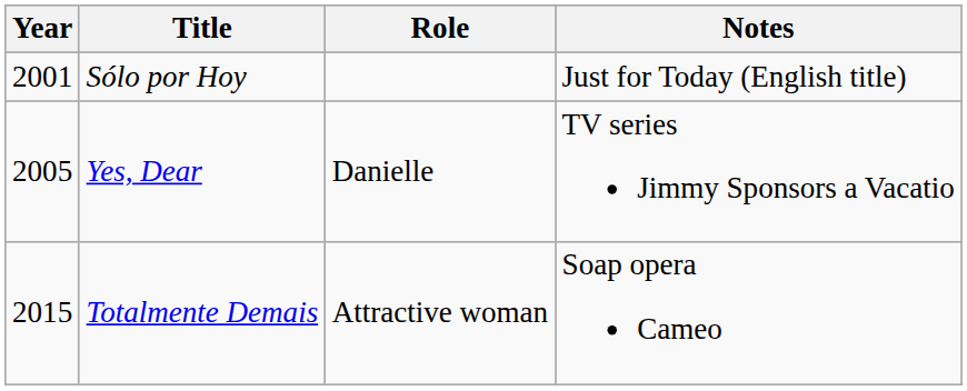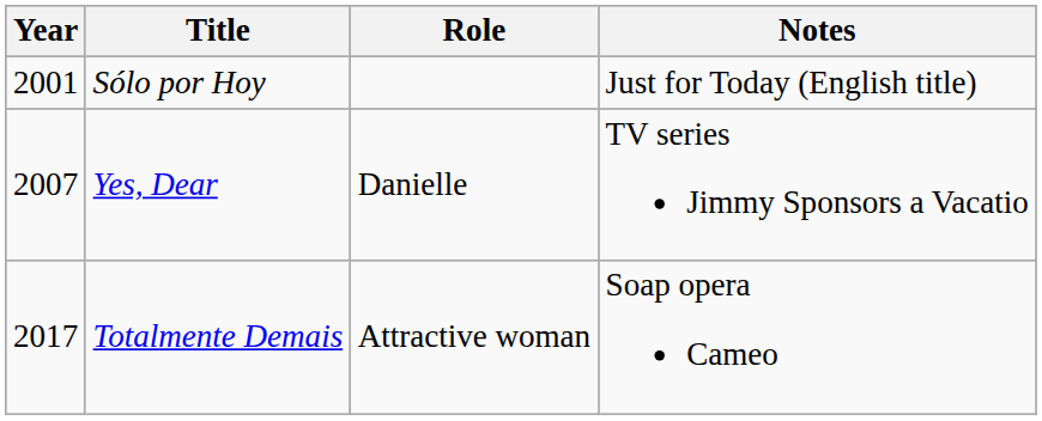Yes, Dear | Year: 2005 -> 2007
Totalmente Demais | Year: 2015 -> 2017
